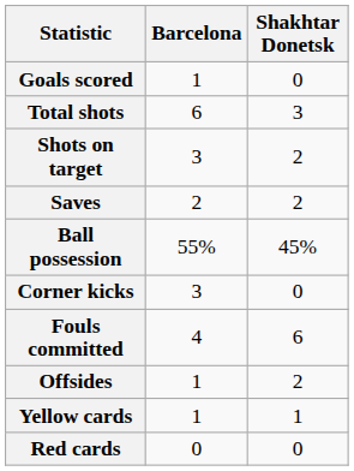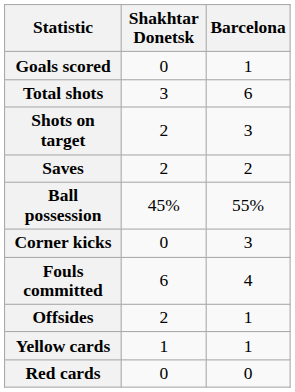columns swapped: Barcelona <-> Shakhtar Donetsk
